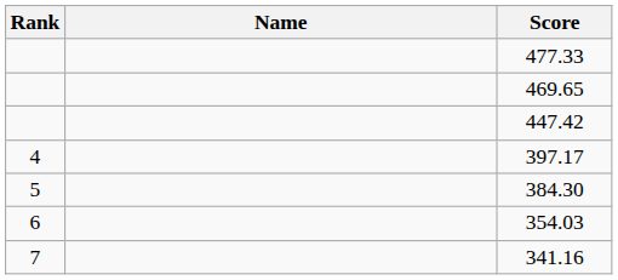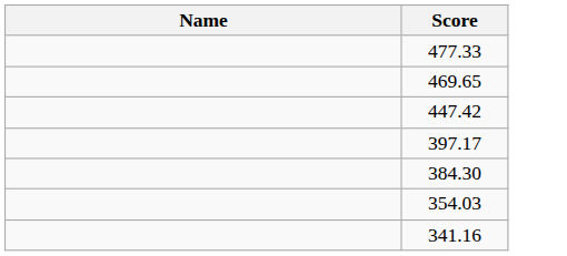- column: Rank | 4 | 5 | 6 | 7
